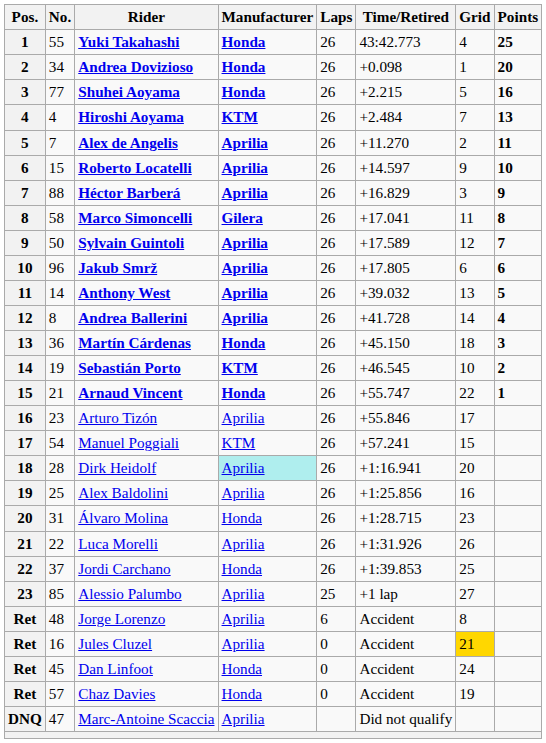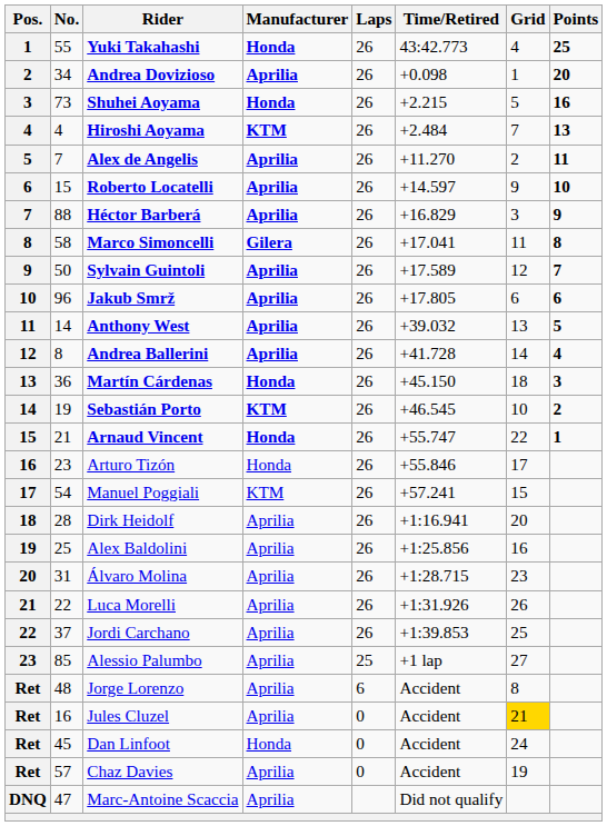Andrea Dovizioso | Manufacturer: Honda -> Aprilia
Shuhei Aoyama | No.: 77 -> 73
Arturo Tizón | Manufacturer: Aprilia -> Honda
Dirk Heidolf | Manufacturer: paleturquoise background -> no background
Álvaro Molina | Manufacturer: Honda -> Aprilia
Jordi Carchano | Manufacturer: Honda -> Aprilia
Chaz Davies | Manufacturer: Honda -> Aprilia
